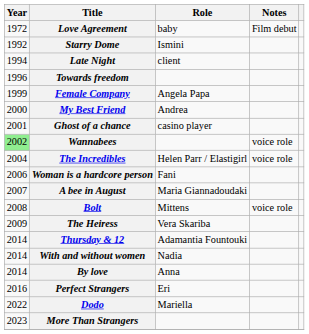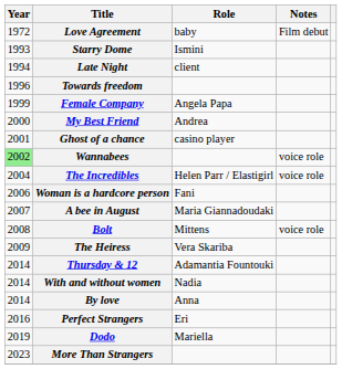Starry Dome | Year: 1992 -> 1993
Dodo | Year: 2022 -> 2019
